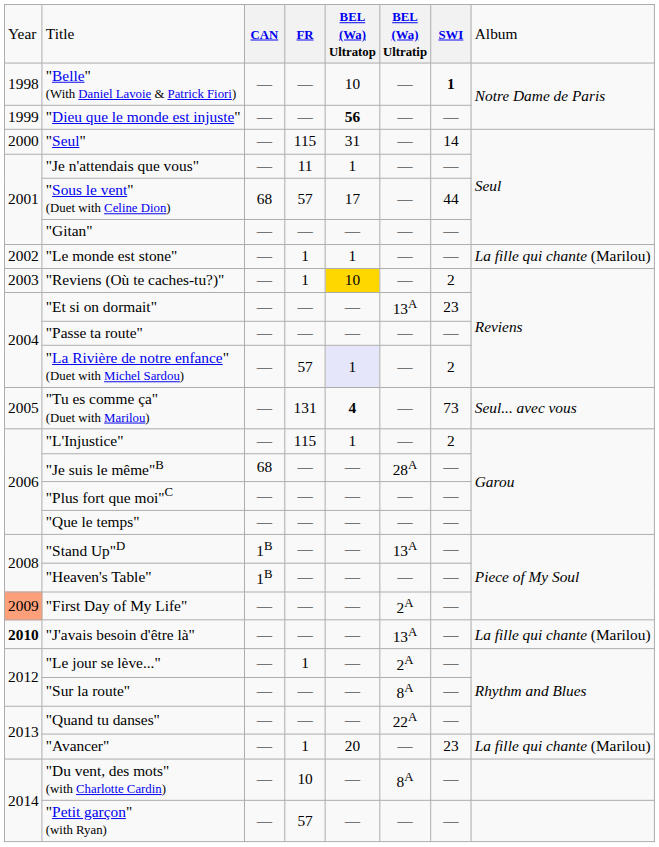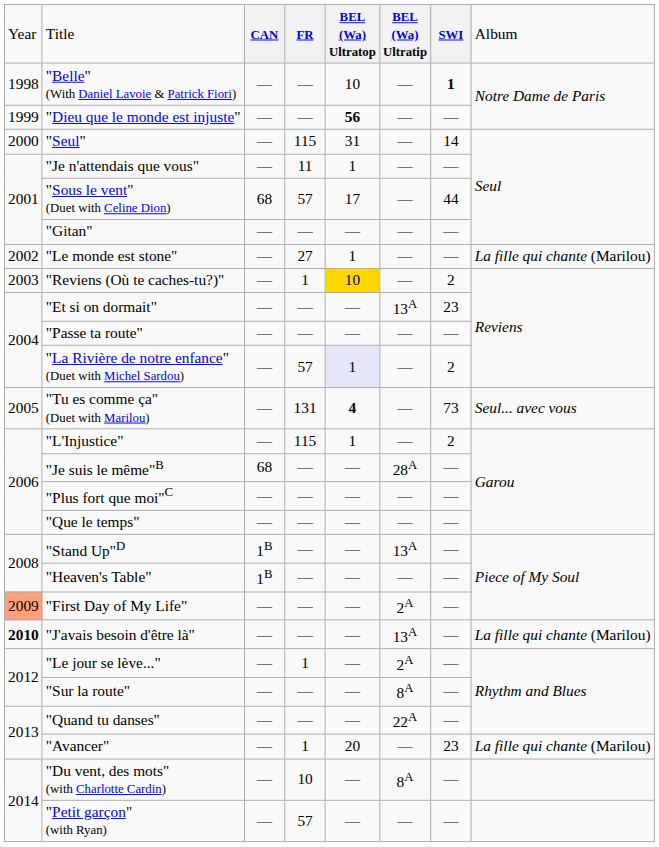"Le monde est stone" | column 4: 1 -> 27
